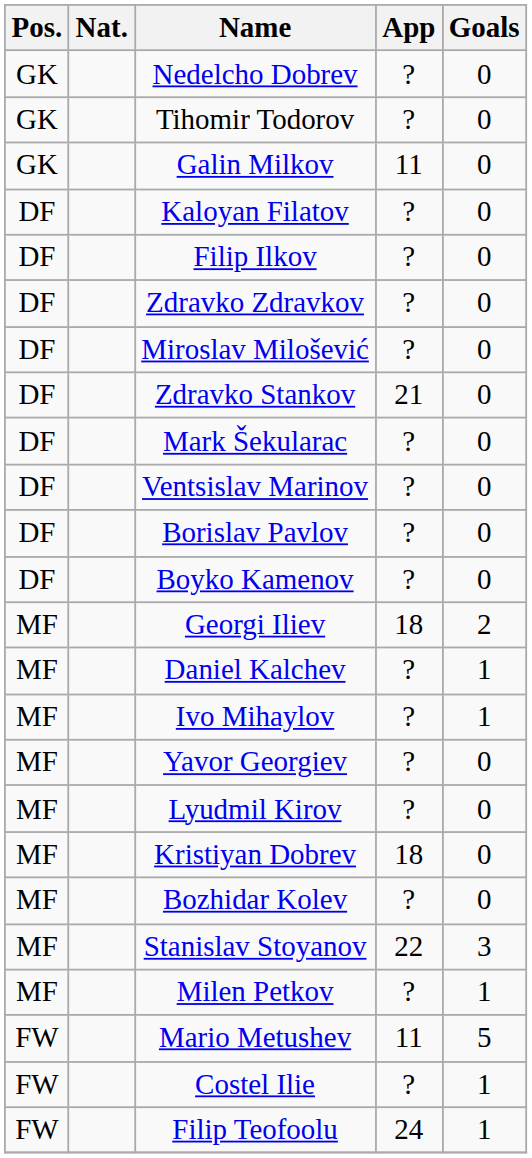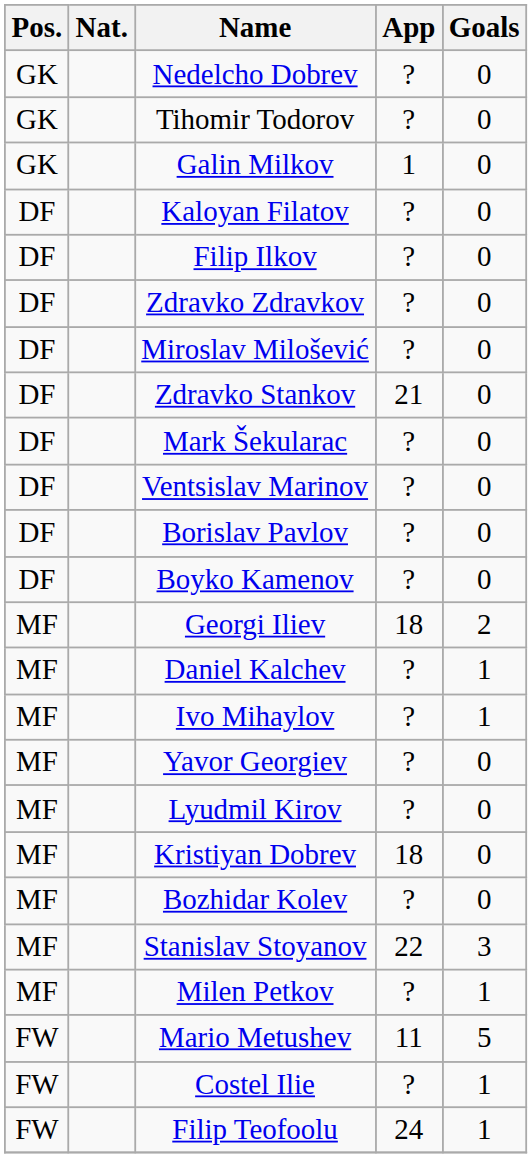Galin Milkov | App: 11 -> 1
